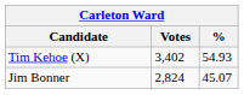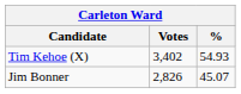Jim Bonner | Votes: 2,824 -> 2,826
